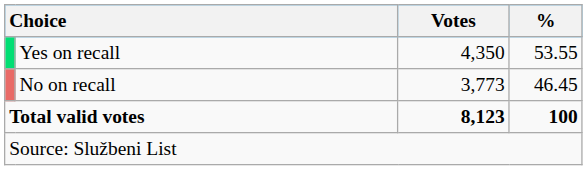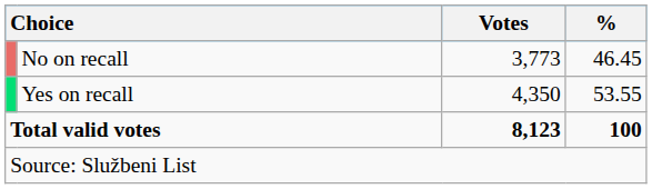rows swapped: Yes on recall <-> No on recall
